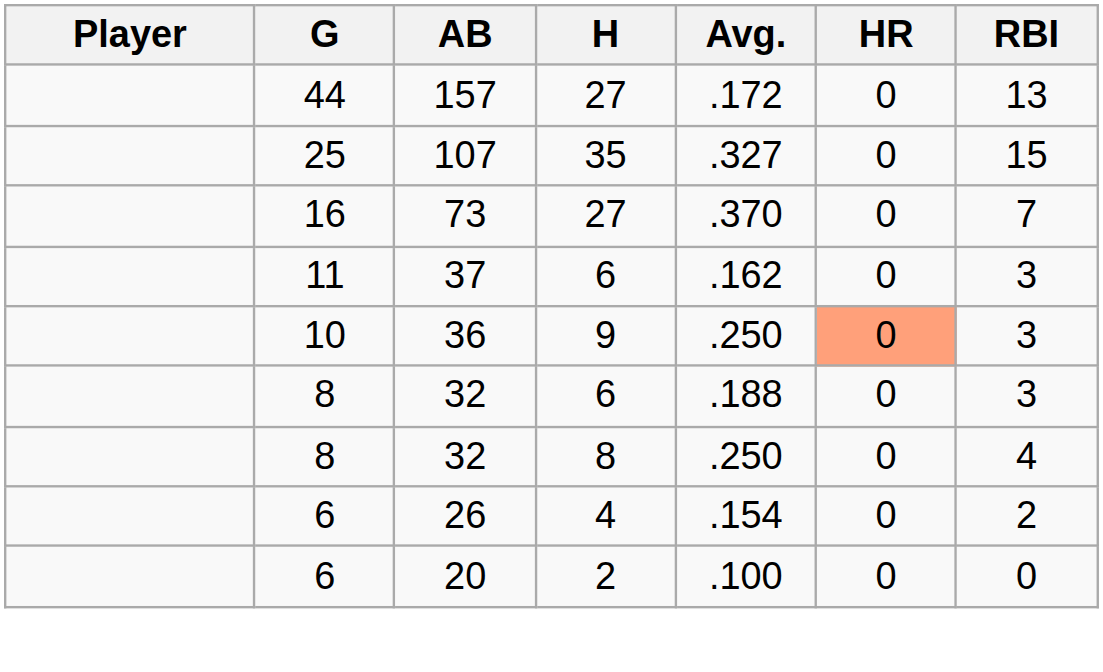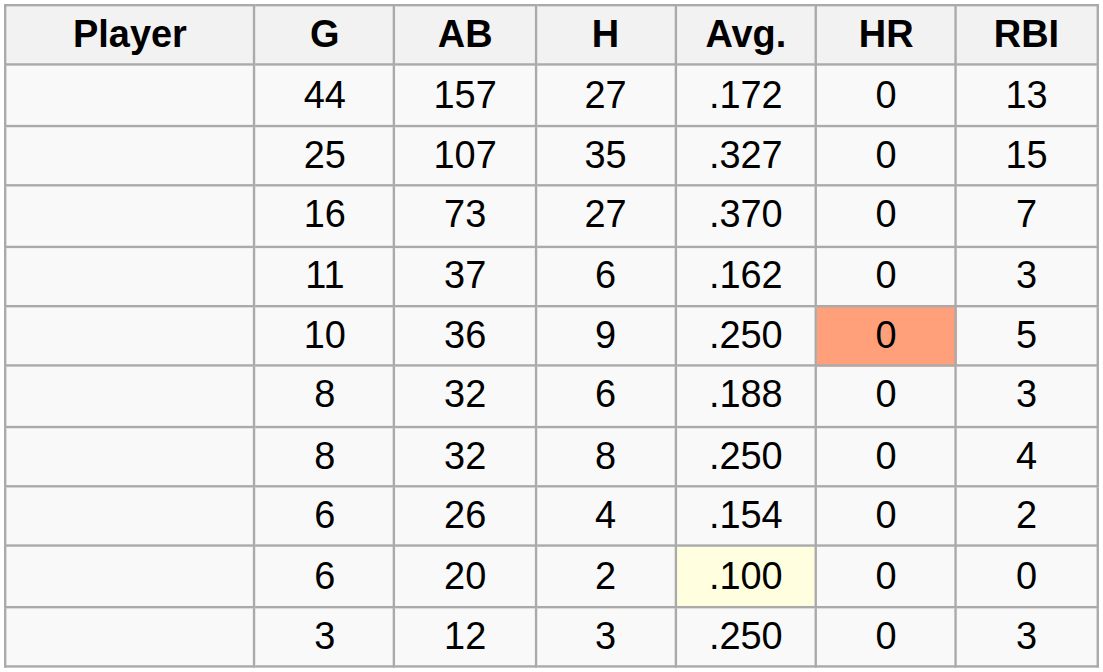36 | RBI: 3 -> 5
20 | Avg.: no background -> lightyellow background
+ row: 3 | 12 | 3 | .250 | 0 | 3
